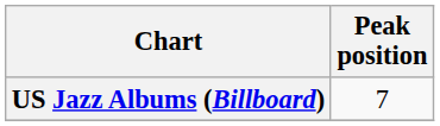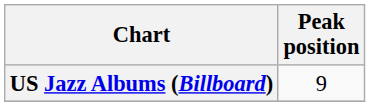US Jazz Albums (Billboard) | Peak position: 7 -> 9
